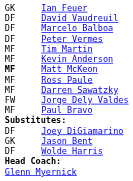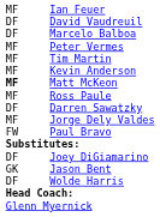Ian Feuer | column 1: GK -> MF
Peter Vermes | column 1: DF -> MF
Darren Sawatzky | column 1: MF -> DF
Jorge Dely Valdes | column 1: FW -> MF
Paul Bravo | column 1: MF -> FW
